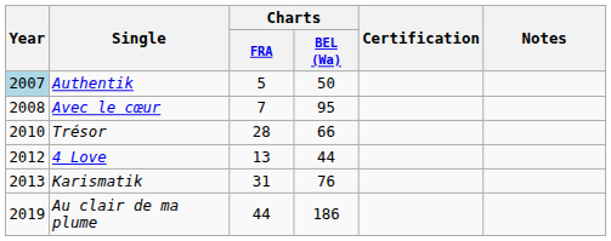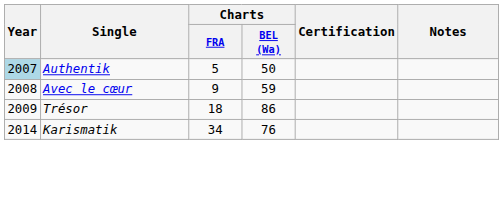Avec le cœur | Charts / FRA: 7 -> 9
Avec le cœur | Charts / BEL (Wa): 95 -> 59
Trésor | Year: 2010 -> 2009
Trésor | Charts / FRA: 28 -> 18
Trésor | Charts / BEL (Wa): 66 -> 86
- row: 2012 | 4 Love | 13 | 44
Karismatik | Year: 2013 -> 2014
Karismatik | Charts / FRA: 31 -> 34
- row: 2019 | Au clair de ma plume | 44 | 186
